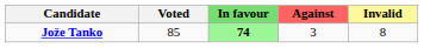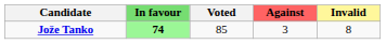columns swapped: Voted <-> In favour
